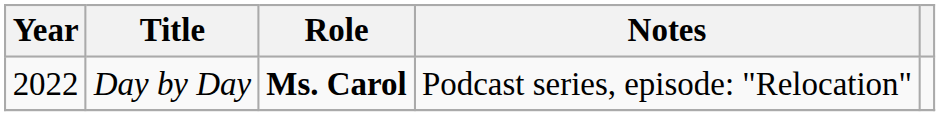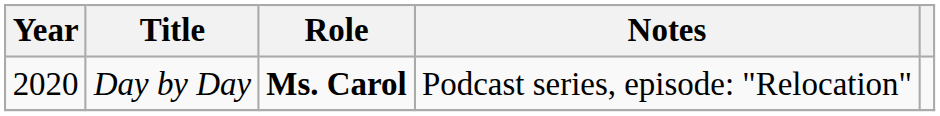Day by Day | Year: 2022 -> 2020
